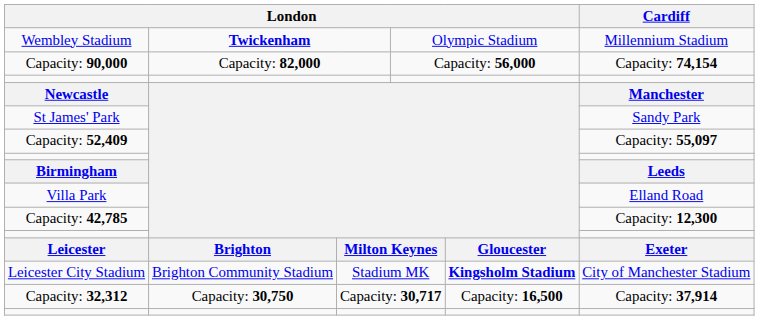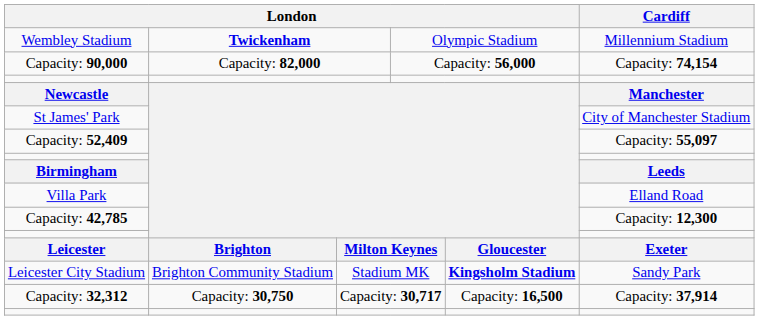St James' Park | Cardiff: Sandy Park -> City of Manchester Stadium
Leicester City Stadium | Cardiff: City of Manchester Stadium -> Sandy Park
